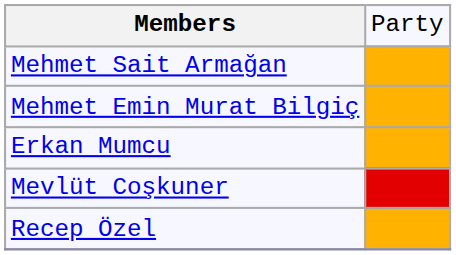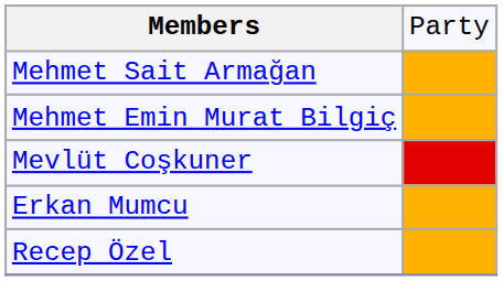rows swapped: Mevlüt Coşkuner <-> Erkan Mumcu
